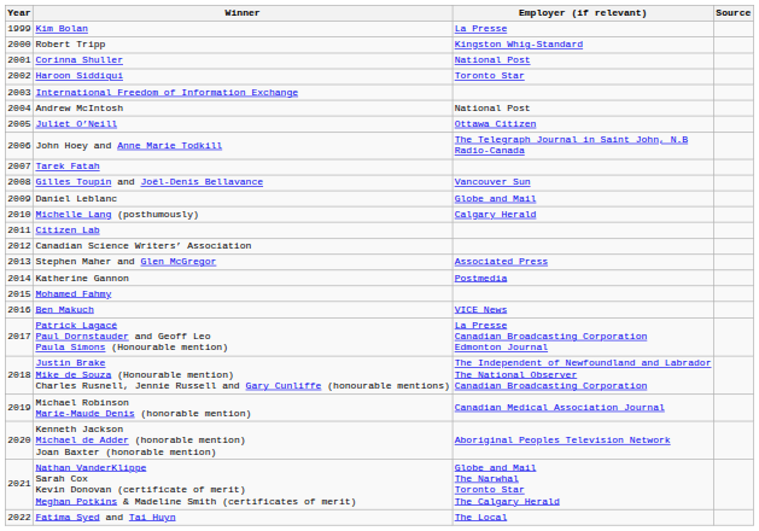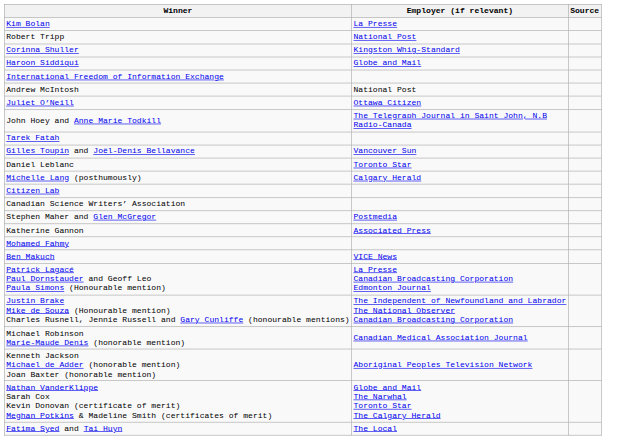- column: Year | 1999 | 2000 | 2001 | 2002 | 2003 | 2004 | 2005 | 2006 | 2007 | 2008 | 2009 | 2010 | 2011 | 2012 | 2013 | 2014 | 2015 | 2016 | 2017 | 2018 | 2019 | 2020 | 2021 | 2022
Robert Tripp | Employer (if relevant): Kingston Whig-Standard -> National Post
Corinna Shuller | Employer (if relevant): National Post -> Kingston Whig-Standard
Haroon Siddiqui | Employer (if relevant): Toronto Star -> Globe and Mail
Daniel Leblanc | Employer (if relevant): Globe and Mail -> Toronto Star
Stephen Maher and Glen McGregor | Employer (if relevant): Associated Press -> Postmedia
Katherine Gannon | Employer (if relevant): Postmedia -> Associated Press
